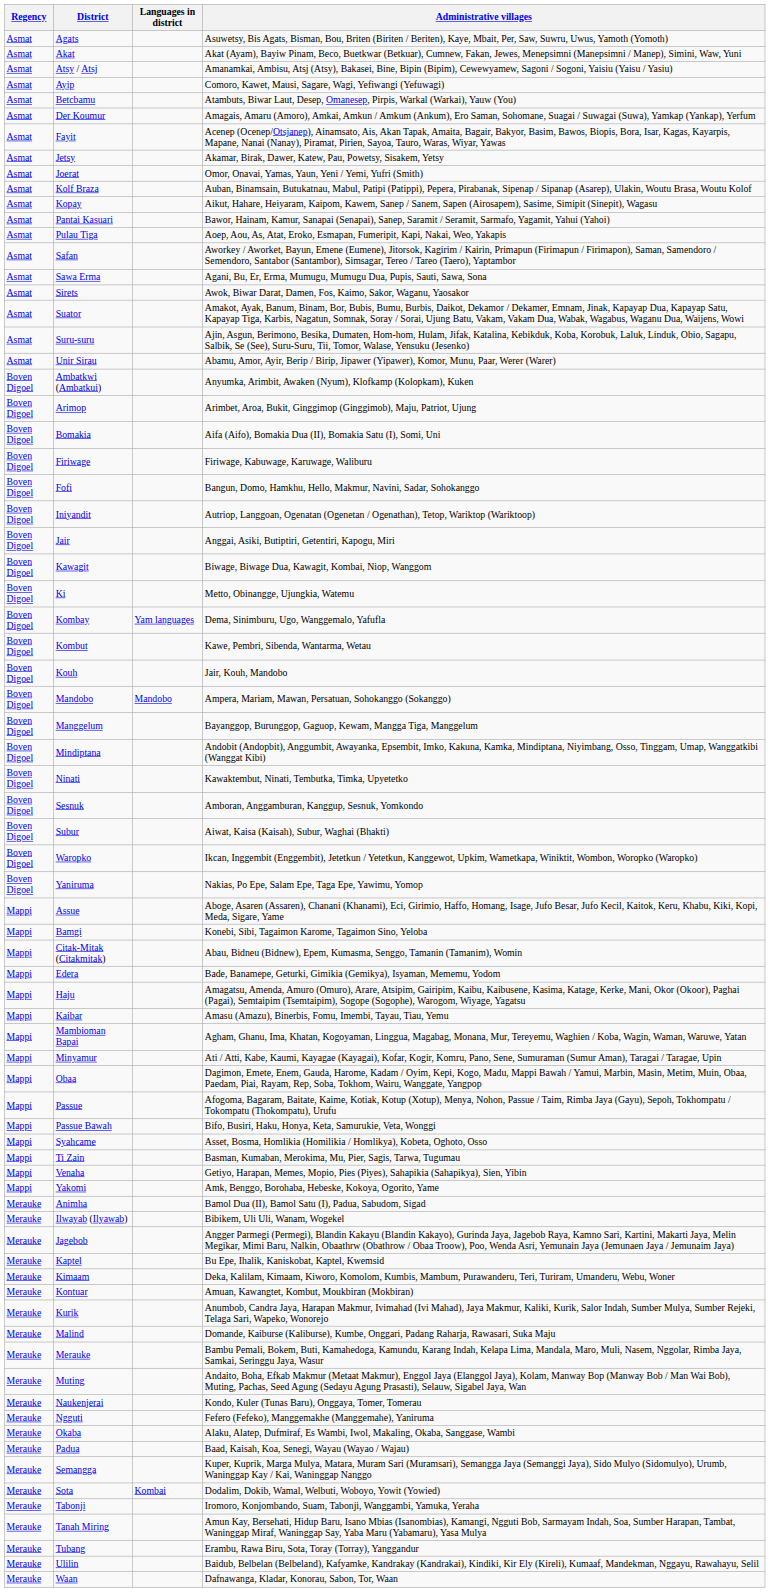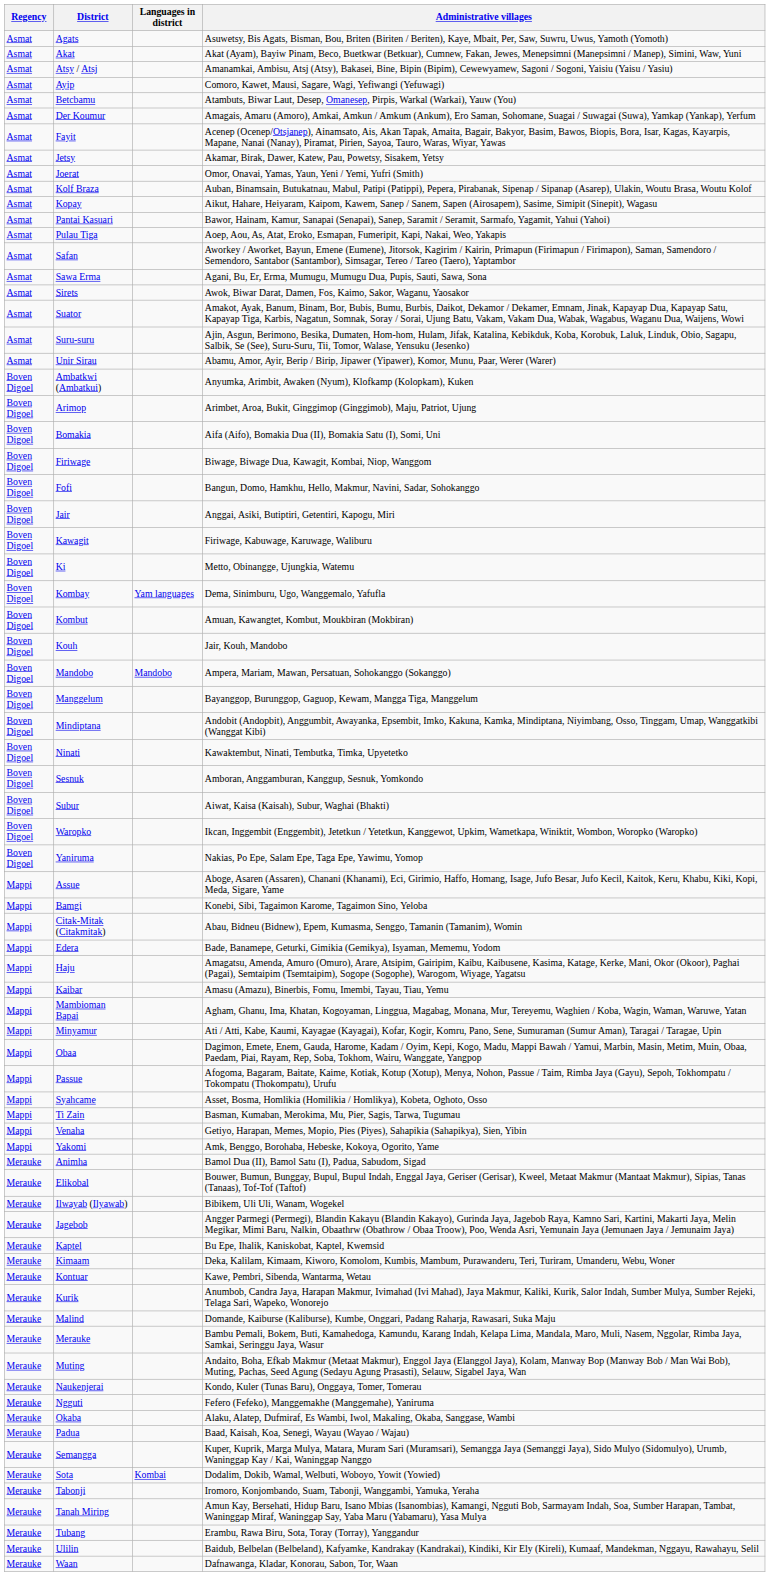Firiwage | Administrative villages: Firiwage, Kabuwage, Karuwage, Waliburu -> Biwage, Biwage Dua, Kawagit, Kombai, Niop, Wanggom
- row: Boven Digoel | Iniyandit | Autriop, Langgoan, Ogenatan (Ogenetan / Ogenathan), Tetop, Wariktop (Wariktoop)
Kawagit | Administrative villages: Biwage, Biwage Dua, Kawagit, Kombai, Niop, Wanggom -> Firiwage, Kabuwage, Karuwage, Waliburu
Kombut | Administrative villages: Kawe, Pembri, Sibenda, Wantarma, Wetau -> Amuan, Kawangtet, Kombut, Moukbiran (Mokbiran)
- row: Mappi | Passue Bawah | Bifo, Busiri, Haku, Honya, Keta, Samurukie, Veta, Wonggi
+ row: Merauke | Elikobal | Bouwer, Bumun, Bunggay, Bupul, Bupul Indah, Enggal Jaya, Geriser (Gerisar), Kweel, Metaat Makmur (Mantaat Makmur), Sipias, Tanas (Tanaas), Tof-Tof (Taftof)
Kontuar | Administrative villages: Amuan, Kawangtet, Kombut, Moukbiran (Mokbiran) -> Kawe, Pembri, Sibenda, Wantarma, Wetau
